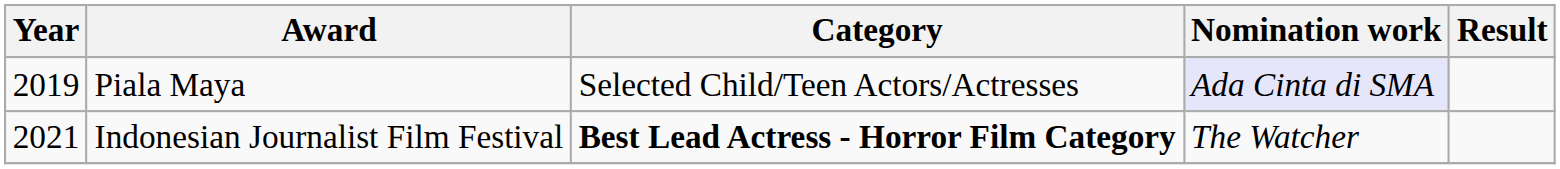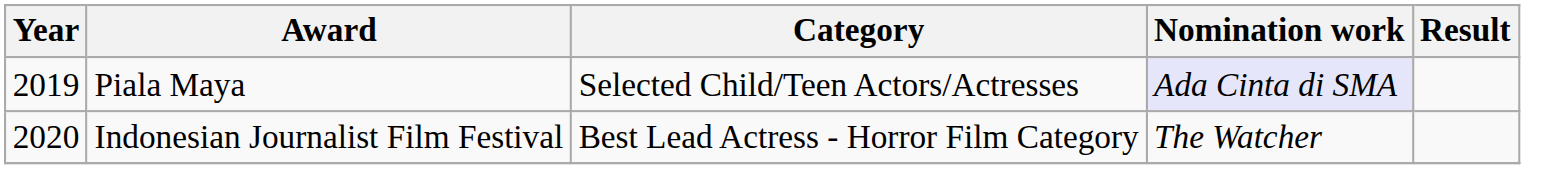Indonesian Journalist Film Festival | Year: 2021 -> 2020
Indonesian Journalist Film Festival | Category: bold -> normal
